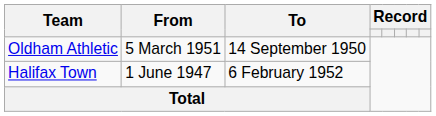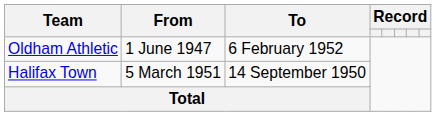Oldham Athletic | From: 5 March 1951 -> 1 June 1947
Oldham Athletic | To: 14 September 1950 -> 6 February 1952
Halifax Town | From: 1 June 1947 -> 5 March 1951
Halifax Town | To: 6 February 1952 -> 14 September 1950
